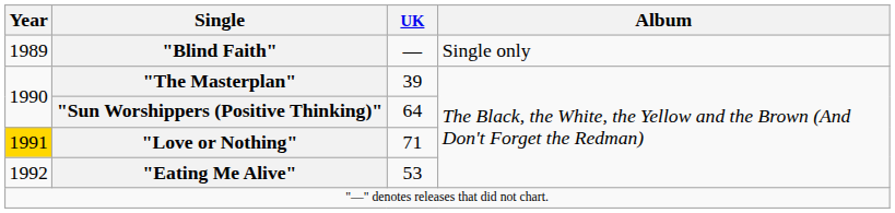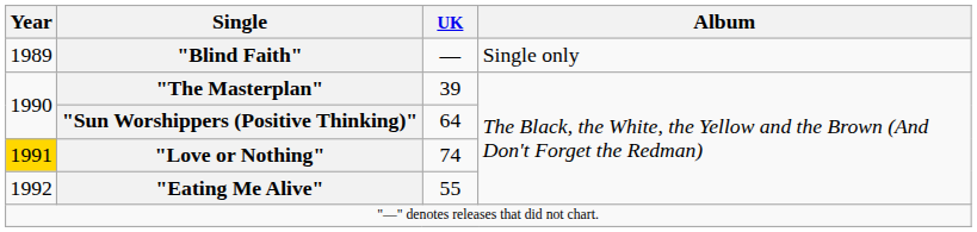"Love or Nothing" | UK: 71 -> 74
"Eating Me Alive" | UK: 53 -> 55
